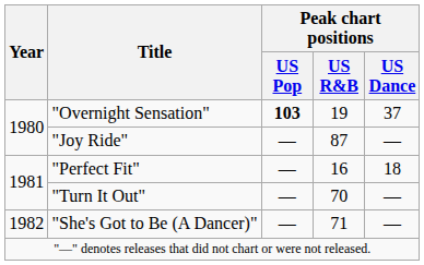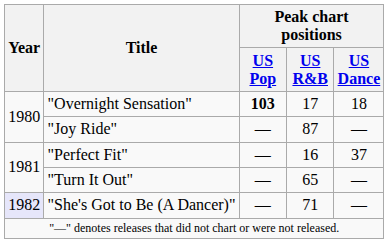"Overnight Sensation" | Peak chart positions / US R&B: 19 -> 17
"Overnight Sensation" | Peak chart positions / US Dance: 37 -> 18
"Perfect Fit" | Peak chart positions / US Dance: 18 -> 37
"Turn It Out" | Peak chart positions / US R&B: 70 -> 65
"She's Got to Be (A Dancer)" | Year: no background -> lavender background
